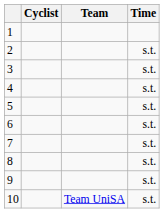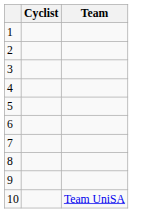- column: Time | s.t. | s.t. | s.t. | s.t. | s.t. | s.t. | s.t. | s.t. | s.t.
